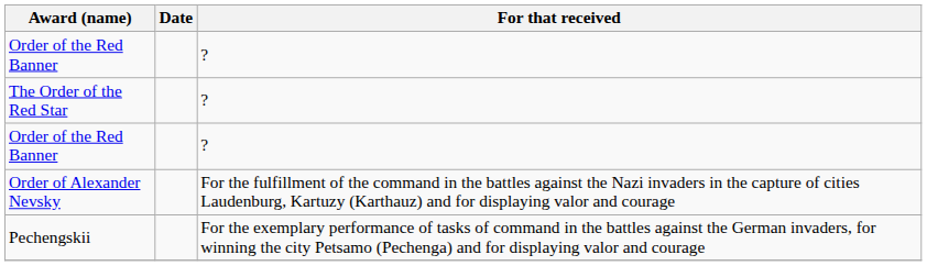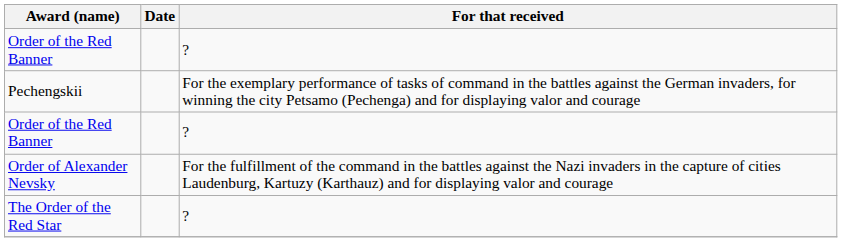rows swapped: Pechengskii <-> The Order of the Red Star
